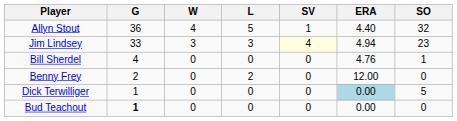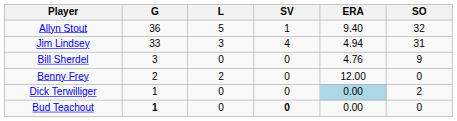- column: W | 4 | 3 | 0 | 0 | 0 | 0
Allyn Stout | ERA: 4.40 -> 9.40
Jim Lindsey | SV: lightyellow background -> no background
Jim Lindsey | SO: 23 -> 31
Bill Sherdel | G: 4 -> 3
Bill Sherdel | SO: 1 -> 9
Dick Terwilliger | SO: 5 -> 2
Bud Teachout | SV: normal -> bold
